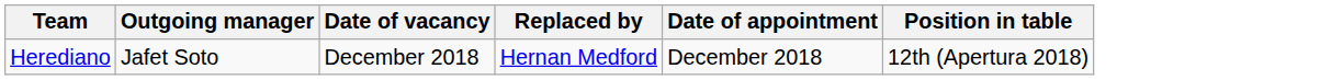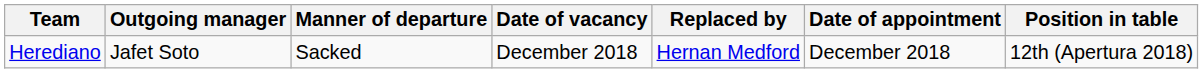+ column: Manner of departure | Sacked
